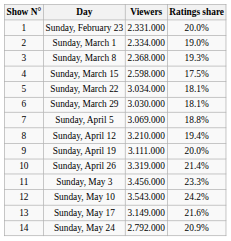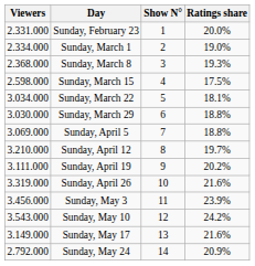columns swapped: Show N° <-> Viewers
Sunday, March 29 | Ratings share: 18.1% -> 18.8%
Sunday, April 12 | Ratings share: 19.4% -> 19.7%
Sunday, April 19 | Ratings share: 20.0% -> 20.2%
Sunday, April 26 | Ratings share: 21.4% -> 21.6%
Sunday, May 3 | Ratings share: 23.3% -> 23.9%
